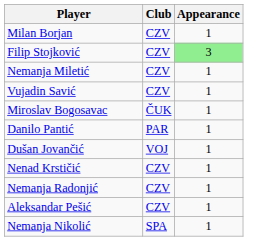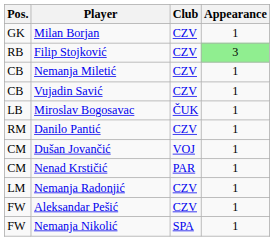+ column: Pos. | GK | RB | CB | CB | LB | RM | CM | CM | LM | FW | FW
Danilo Pantić | Club: PAR -> CZV
Nenad Krstičić | Club: CZV -> PAR
